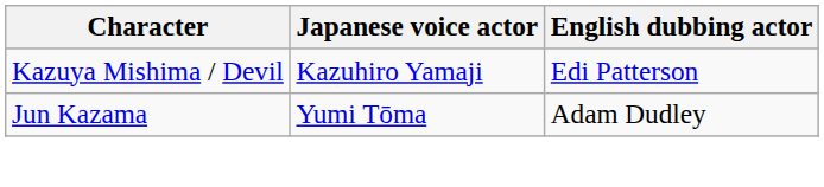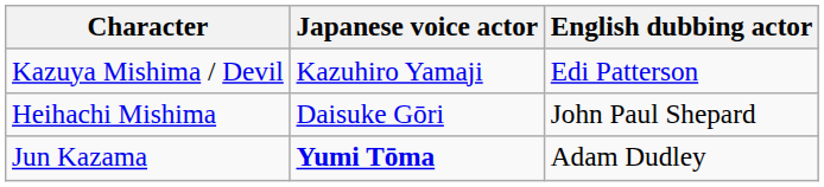+ row: Heihachi Mishima | Daisuke Gōri | John Paul Shepard
Jun Kazama | Japanese voice actor: normal -> bold
